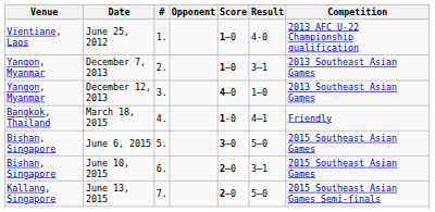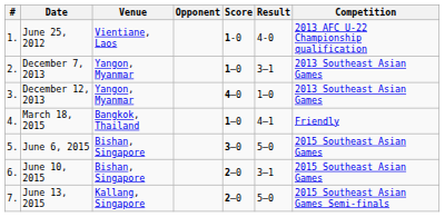columns swapped: # <-> Venue
June 25, 2012 | Score: 1–0 -> 1-0
March 18, 2015 | Score: 1-0 -> 1–0
